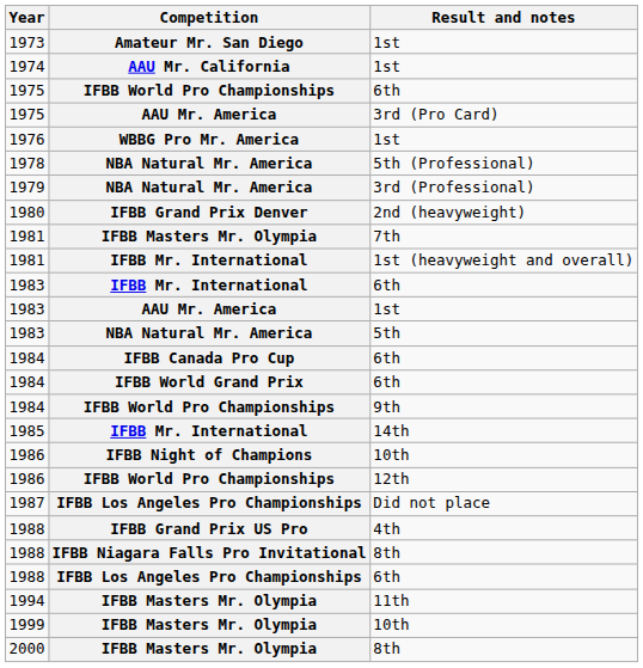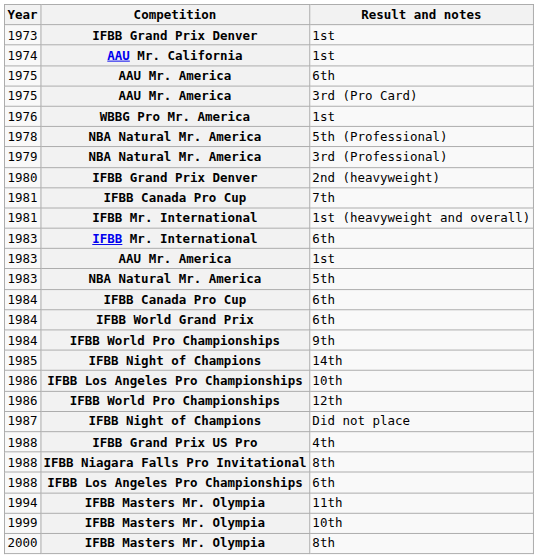1973 | Competition: Amateur Mr. San Diego -> IFBB Grand Prix Denver
1975 / 6th | Competition: IFBB World Pro Championships -> AAU Mr. America
1981 / 7th | Competition: IFBB Masters Mr. Olympia -> IFBB Canada Pro Cup
1985 | Competition: IFBB Mr. International -> IFBB Night of Champions
1986 / 10th | Competition: IFBB Night of Champions -> IFBB Los Angeles Pro Championships
1987 | Competition: IFBB Los Angeles Pro Championships -> IFBB Night of Champions
